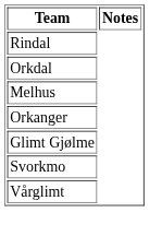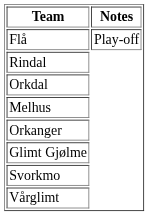+ row: Flå | Play-off
